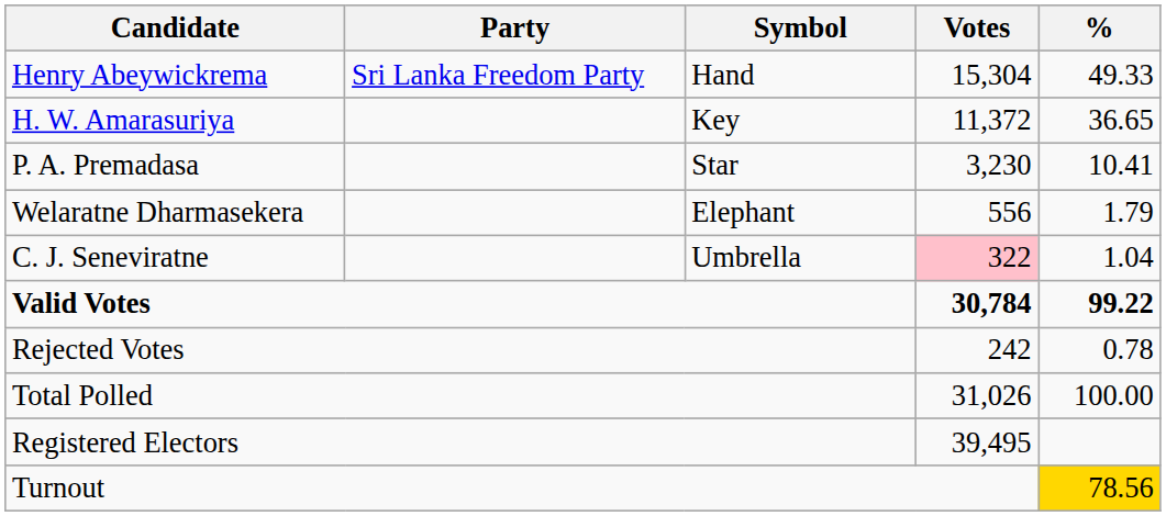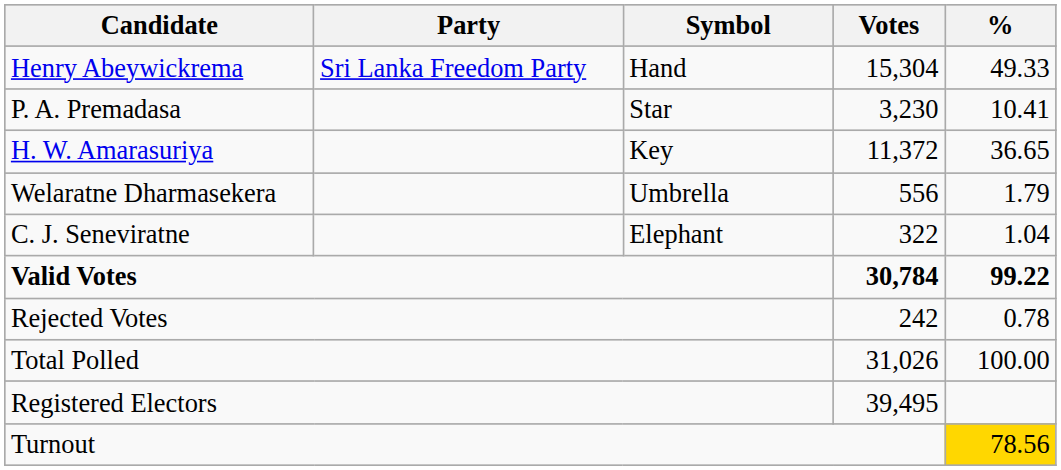rows swapped: H. W. Amarasuriya <-> P. A. Premadasa
Welaratne Dharmasekera | Symbol: Elephant -> Umbrella
C. J. Seneviratne | Symbol: Umbrella -> Elephant
C. J. Seneviratne | Votes: pink background -> no background
